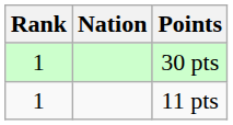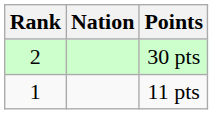30 pts | Rank: 1 -> 2
